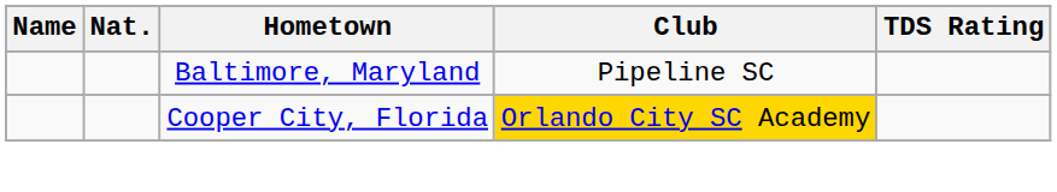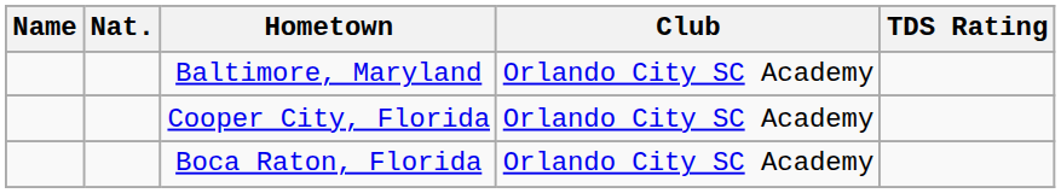Baltimore, Maryland | Club: Pipeline SC -> Orlando City SC Academy
Cooper City, Florida | Club: gold background -> no background
+ row: Boca Raton, Florida | Orlando City SC Academy
